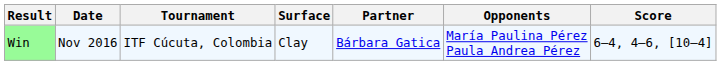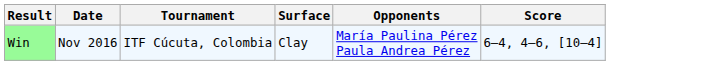- column: Partner | Bárbara Gatica
